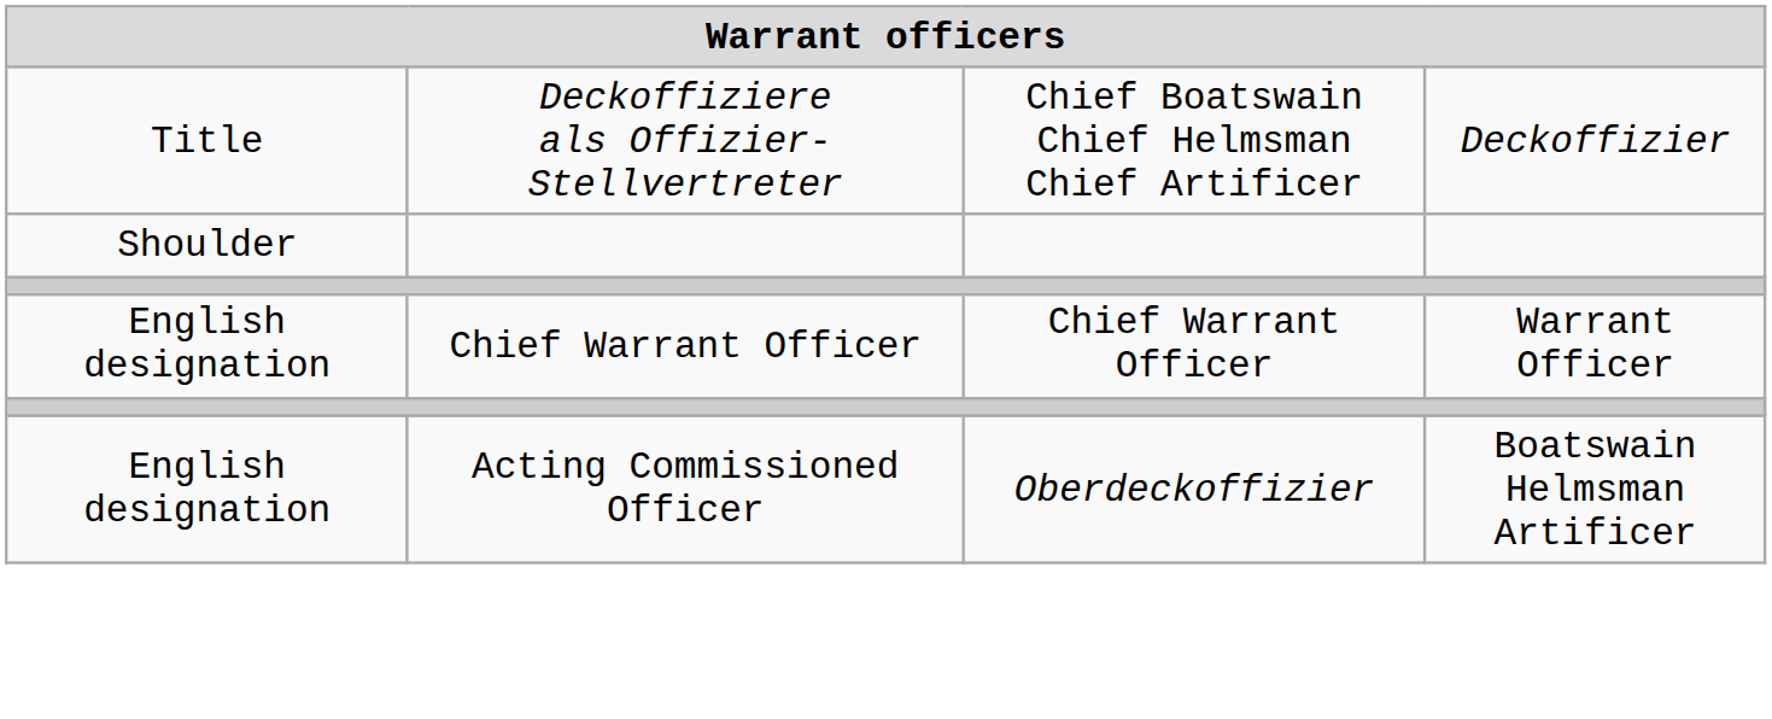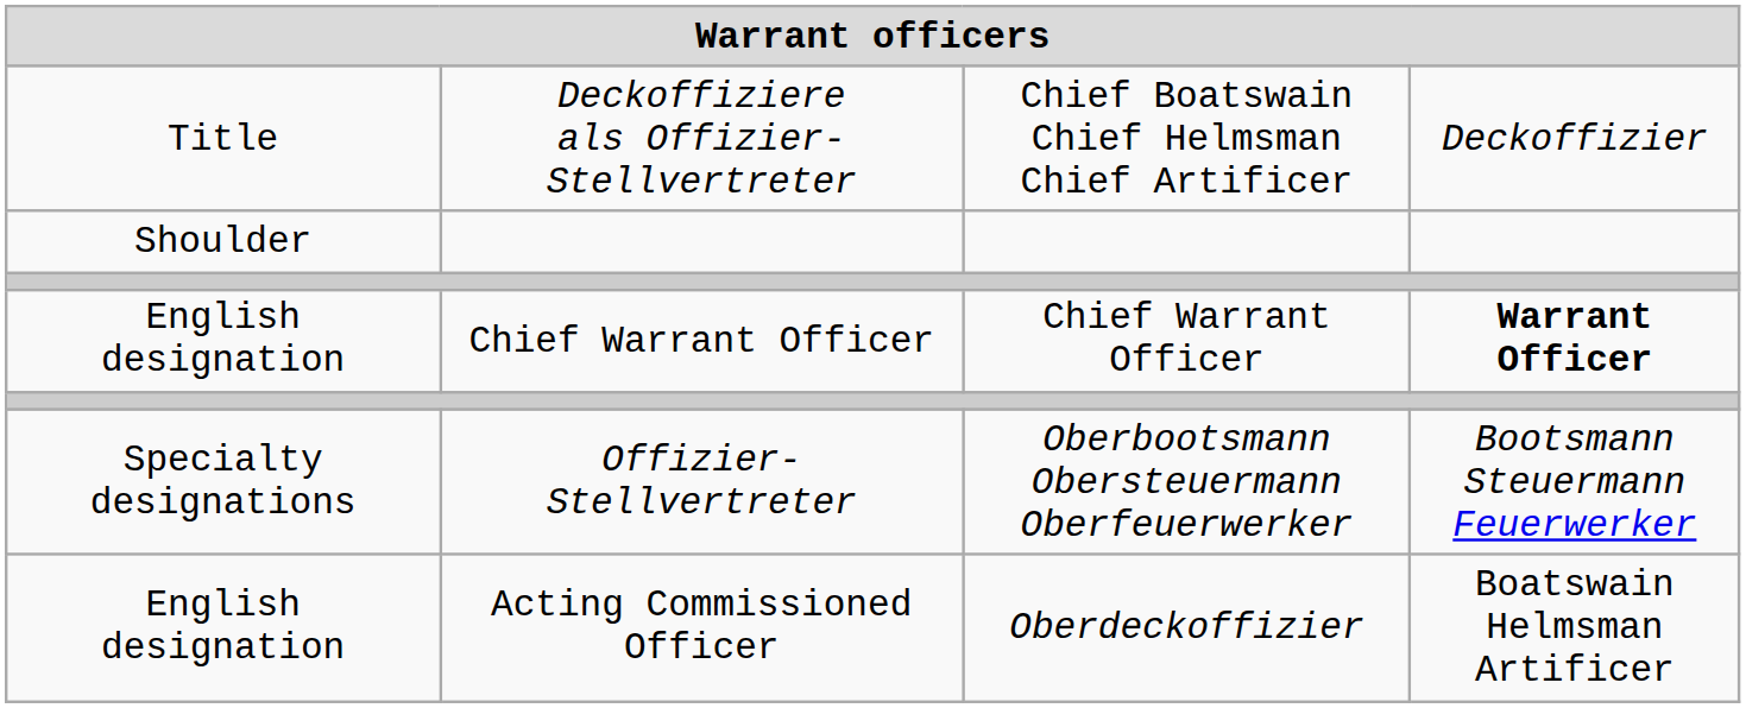English designation / Chief Warrant Officer | column 4: normal -> bold
+ row: Specialty designations | Offizier-Stellvertreter | Oberbootsmann Obersteuermann Oberfeuerwerker | Bootsmann Steuermann Feuerwerker
